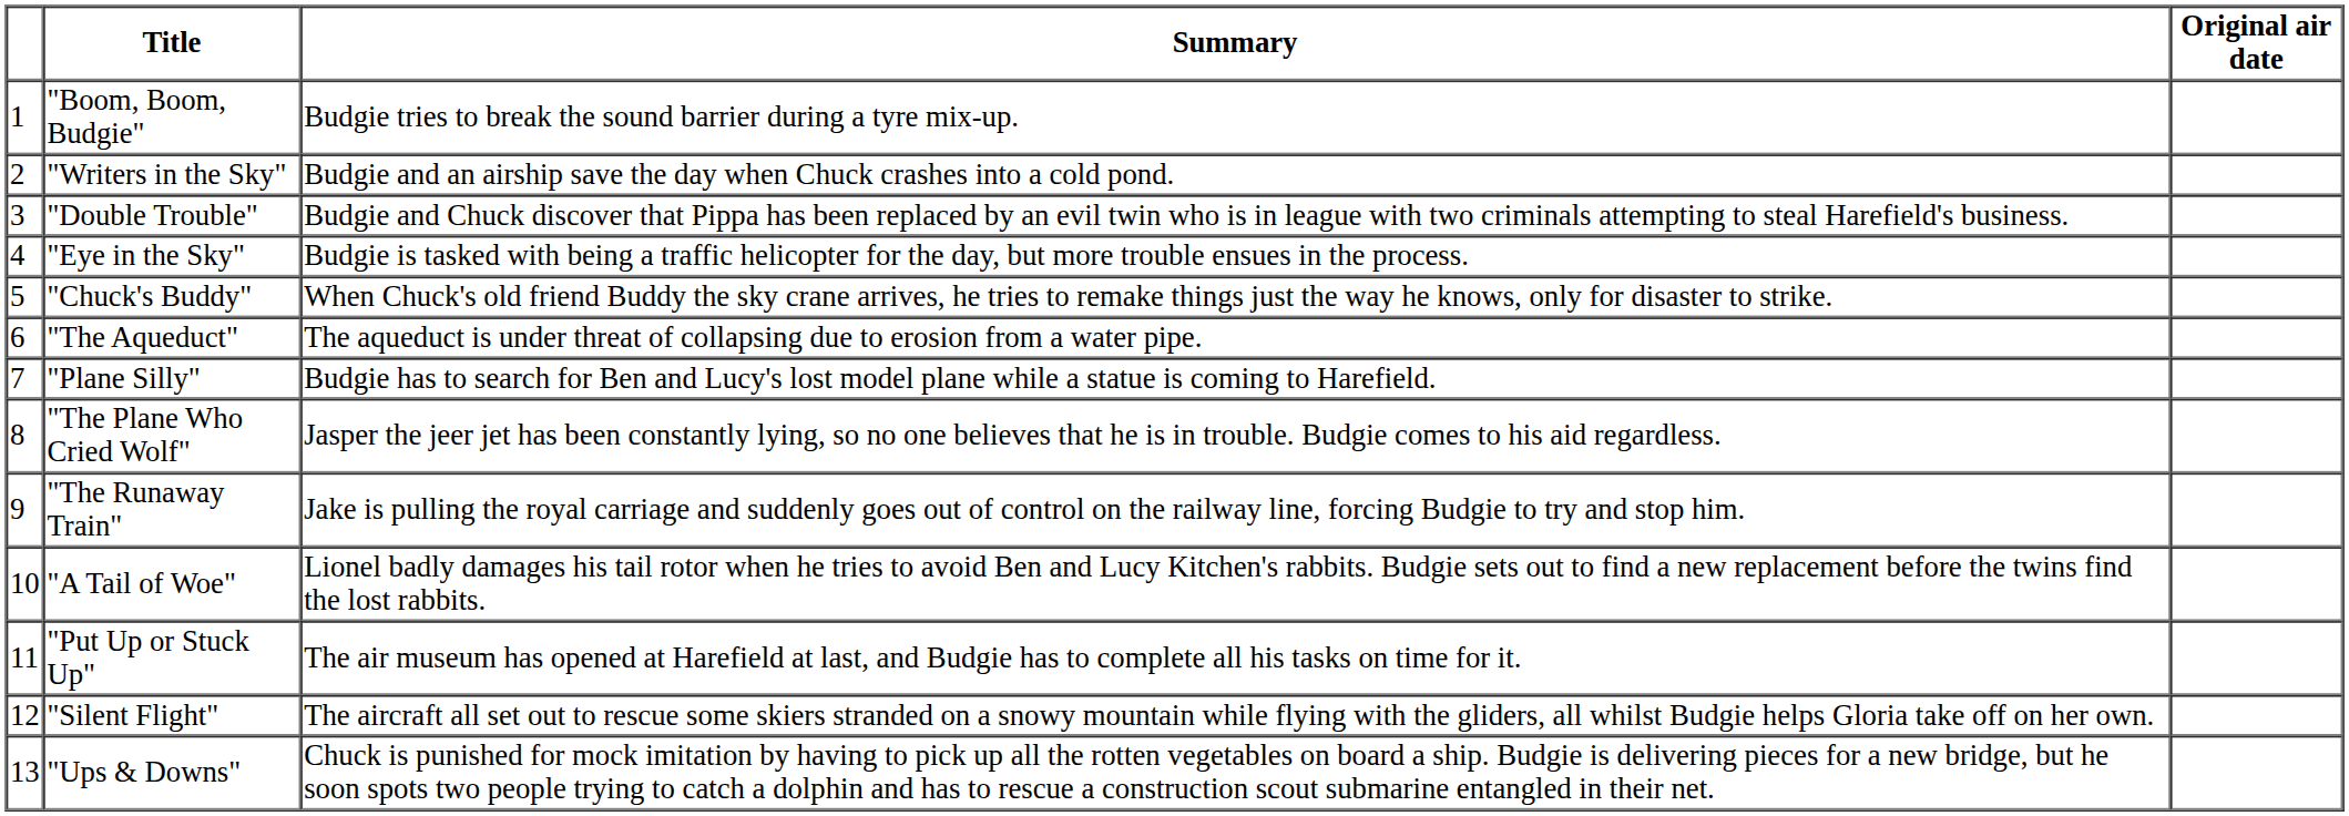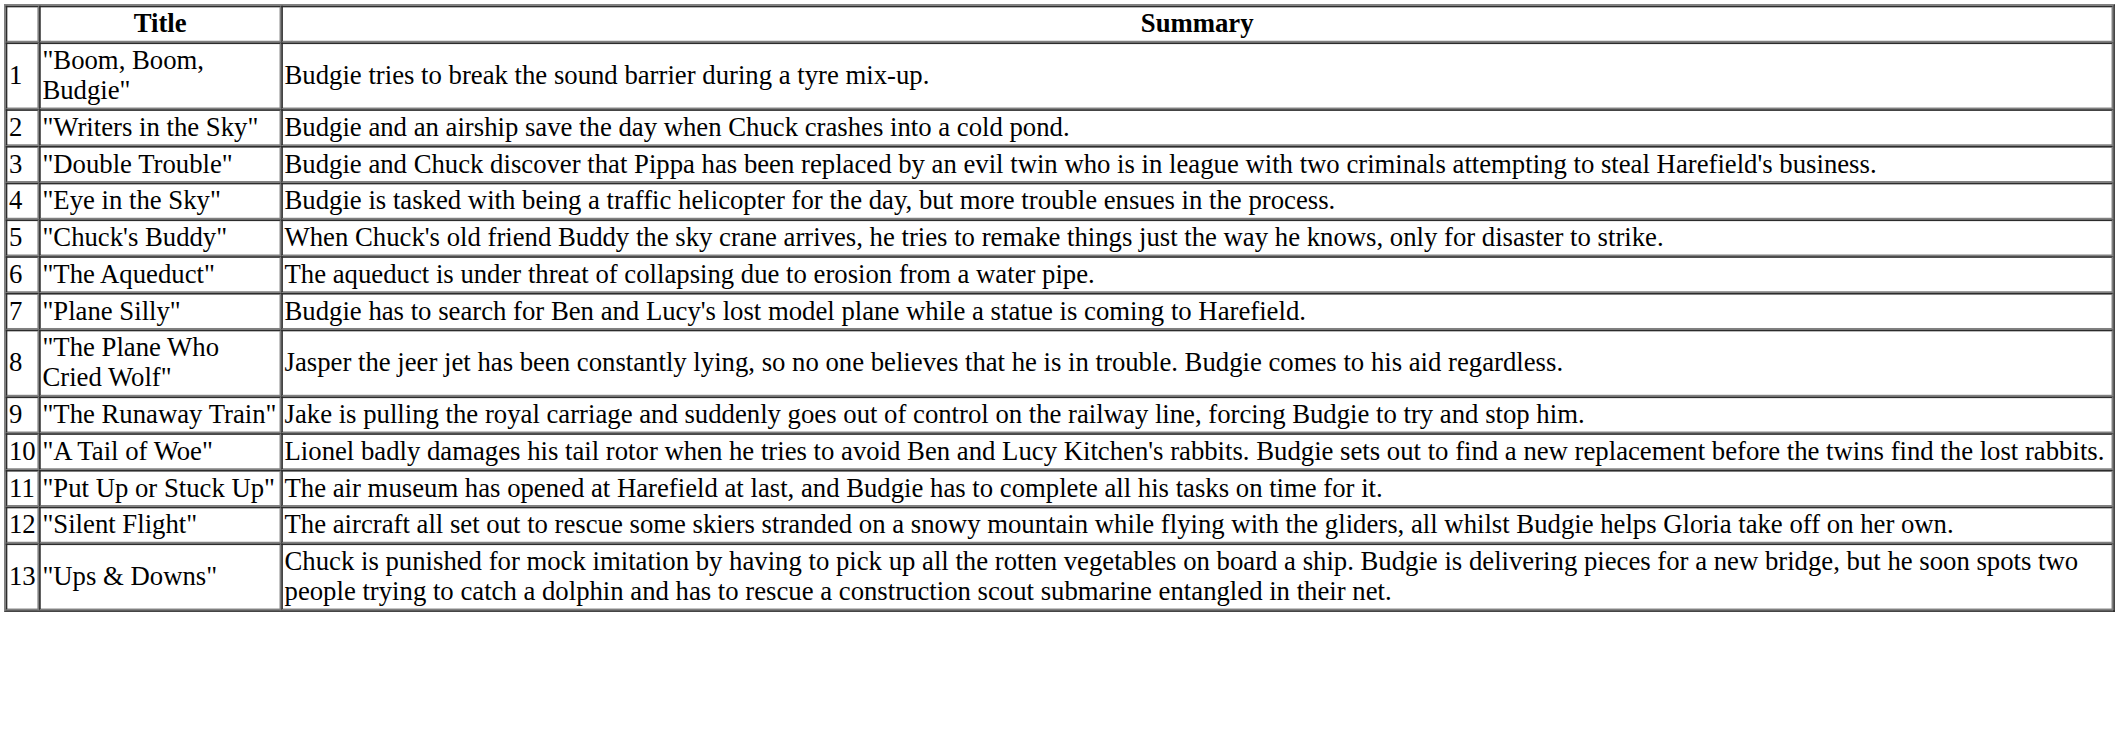- column: Original air date
